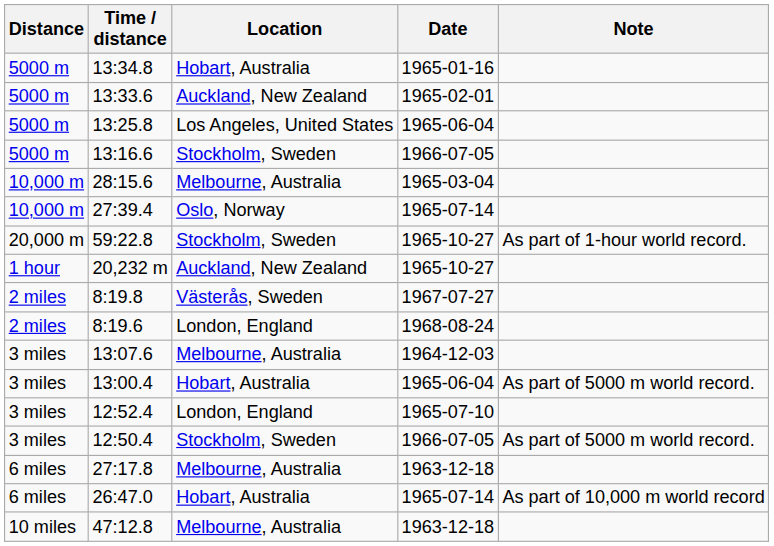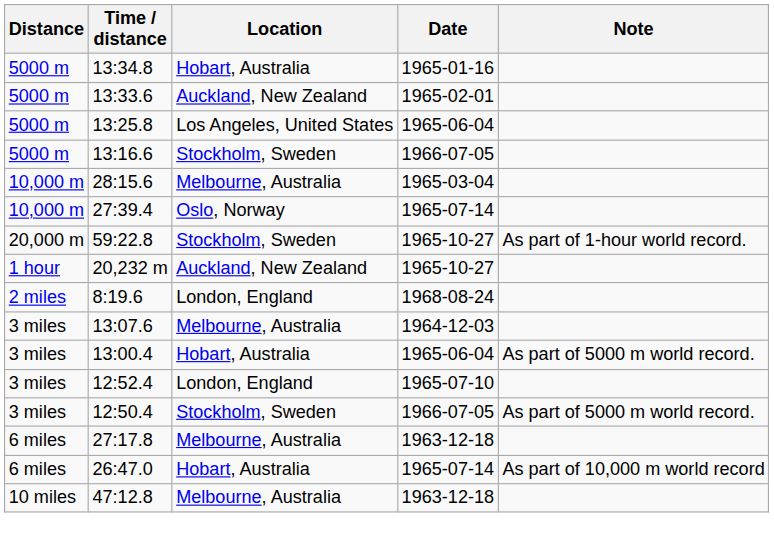- row: 2 miles | 8:19.8 | Västerås, Sweden | 1967-07-27
